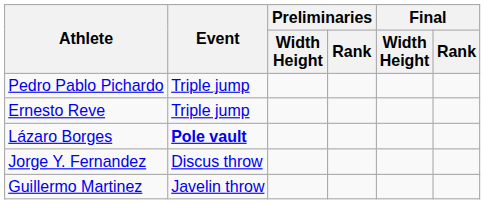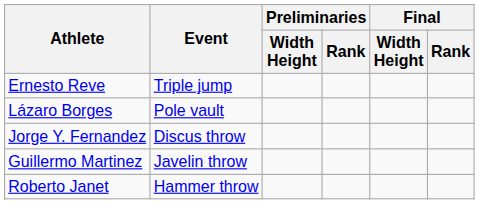- row: Pedro Pablo Pichardo | Triple jump
Lázaro Borges | Event: bold -> normal
+ row: Roberto Janet | Hammer throw
